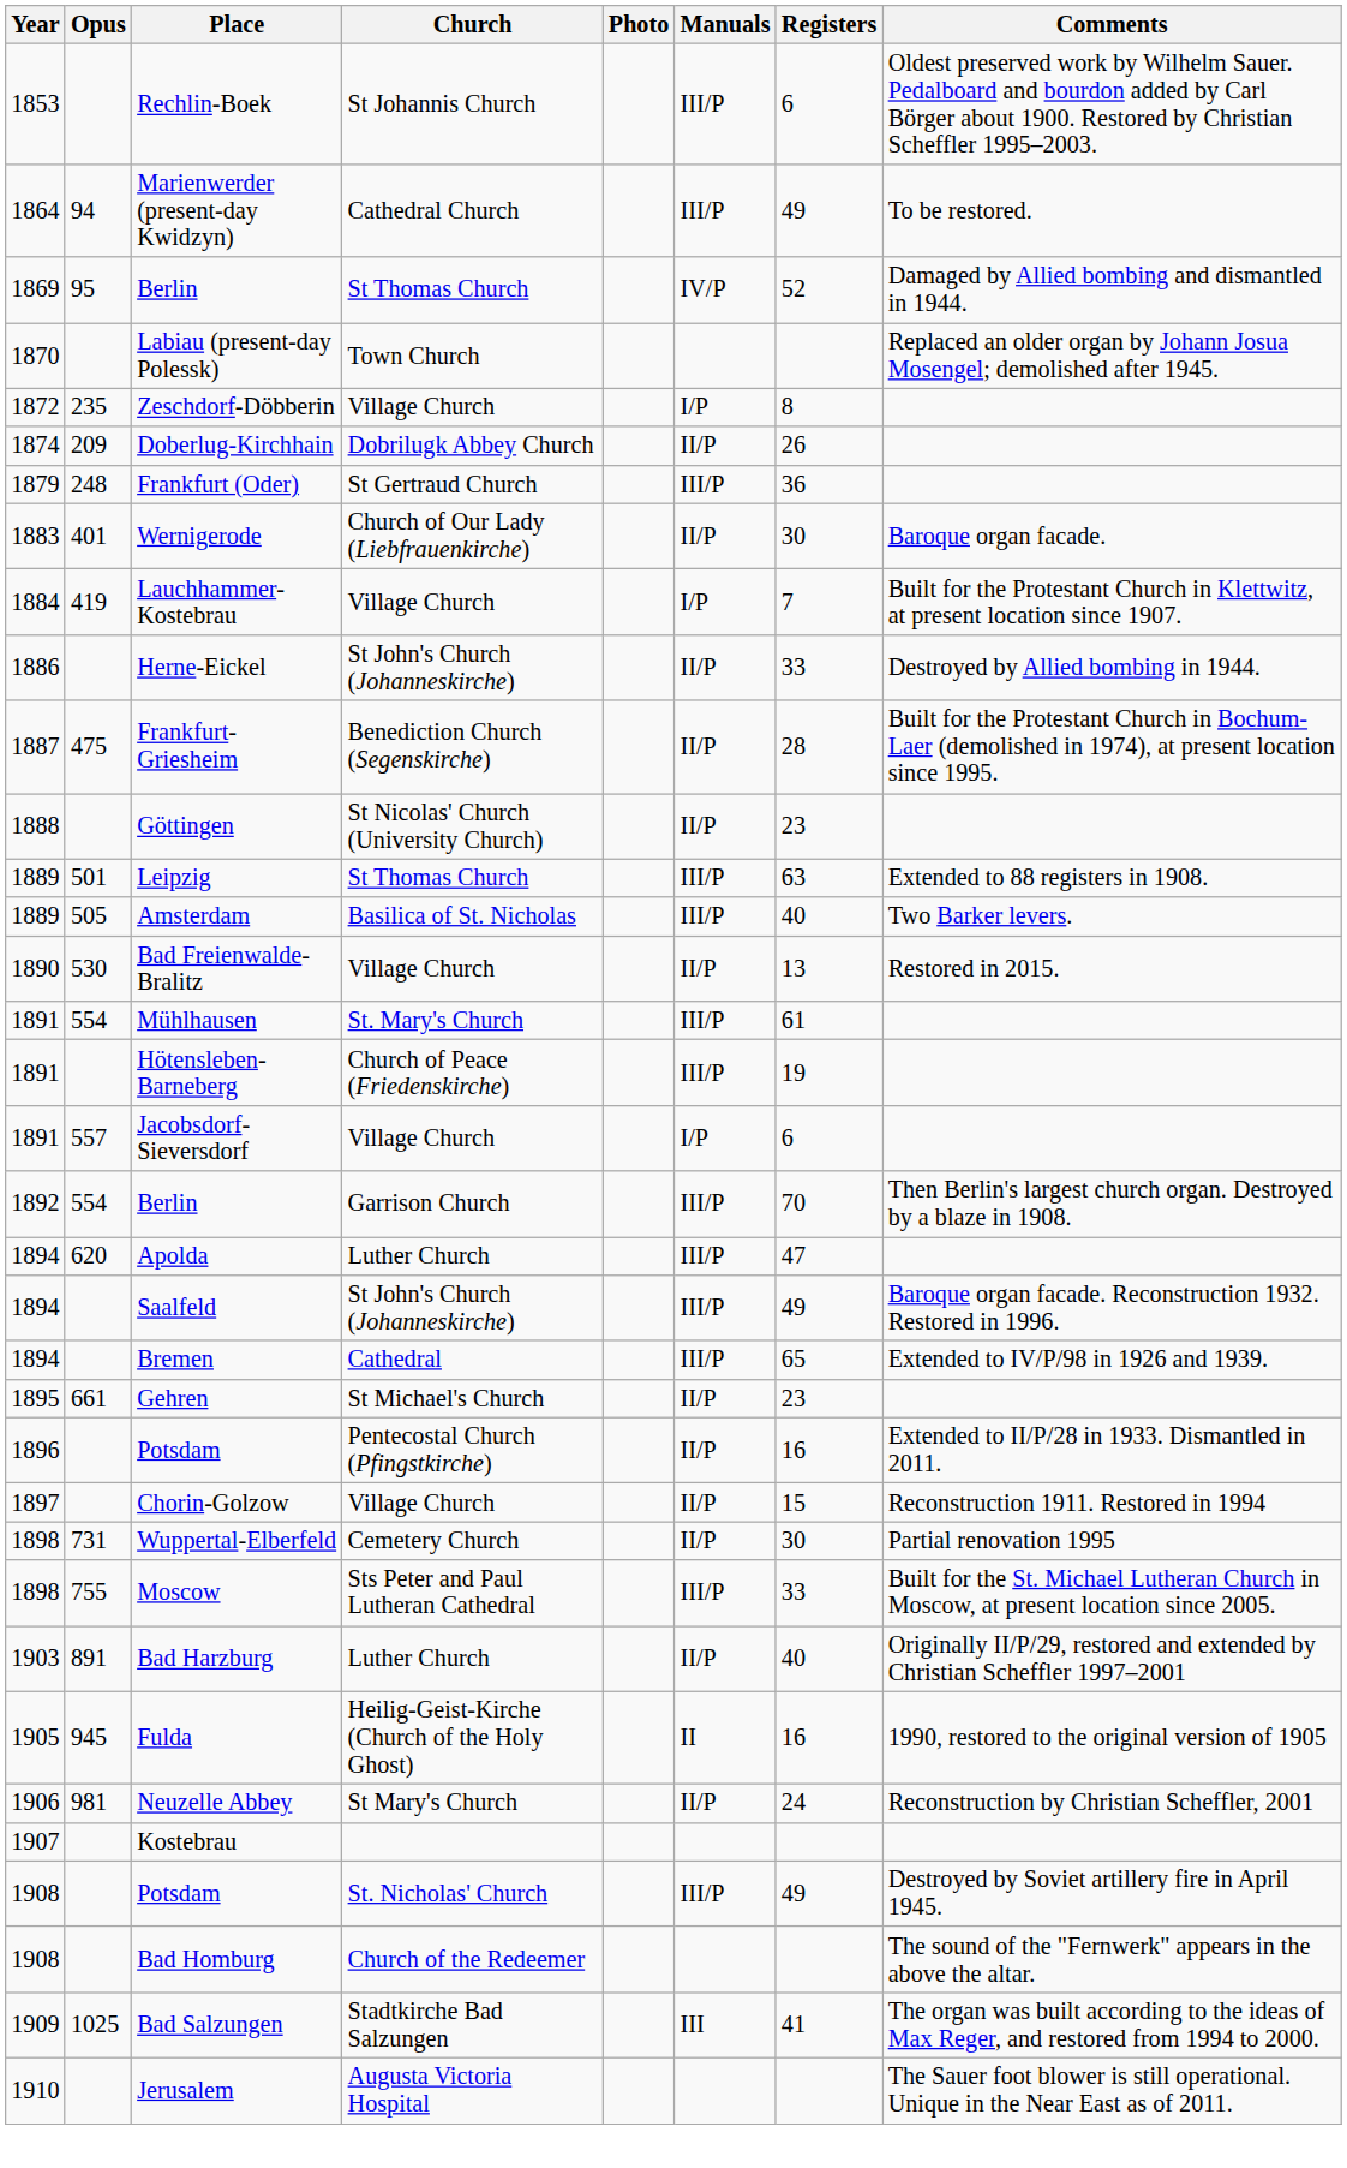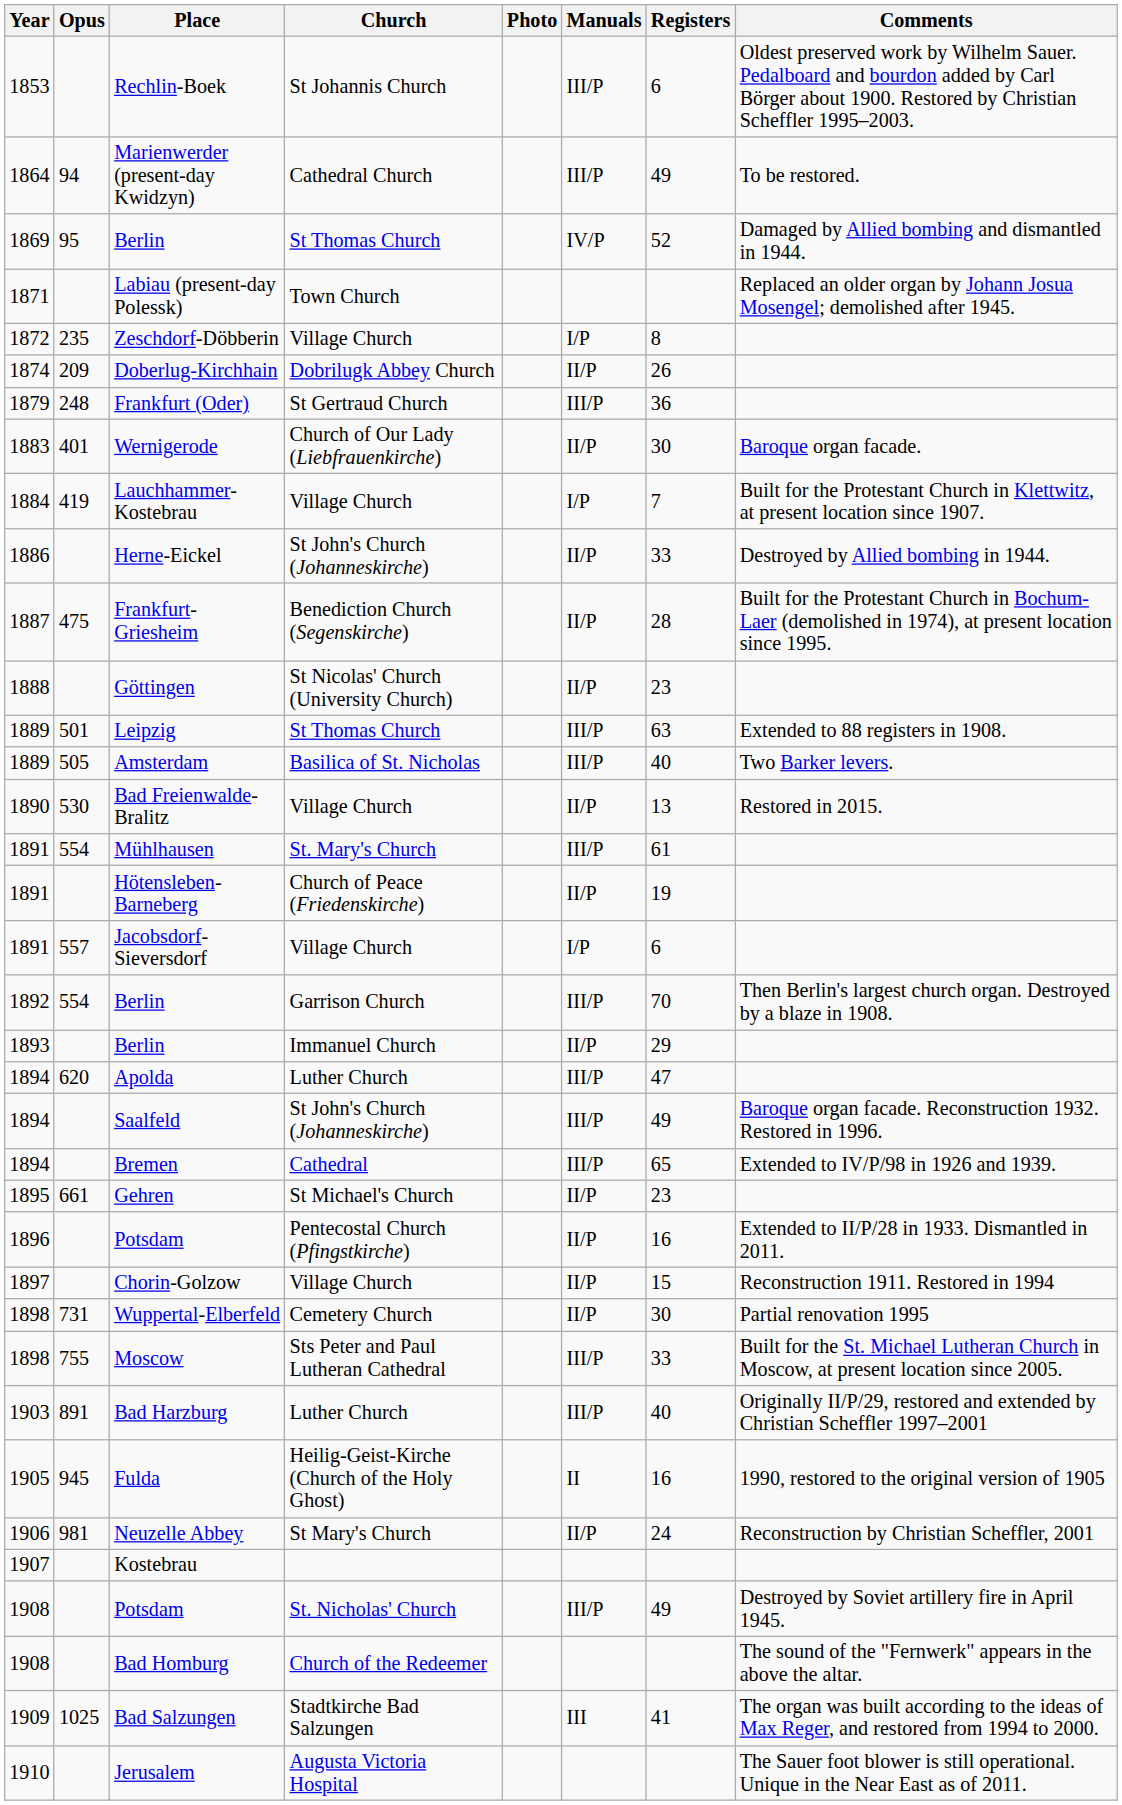Labiau (present-day Polessk) | Year: 1870 -> 1871
Hötensleben-Barneberg | Manuals: III/P -> II/P
+ row: 1893 | Berlin | Immanuel Church | II/P | 29
Bad Harzburg | Manuals: II/P -> III/P
